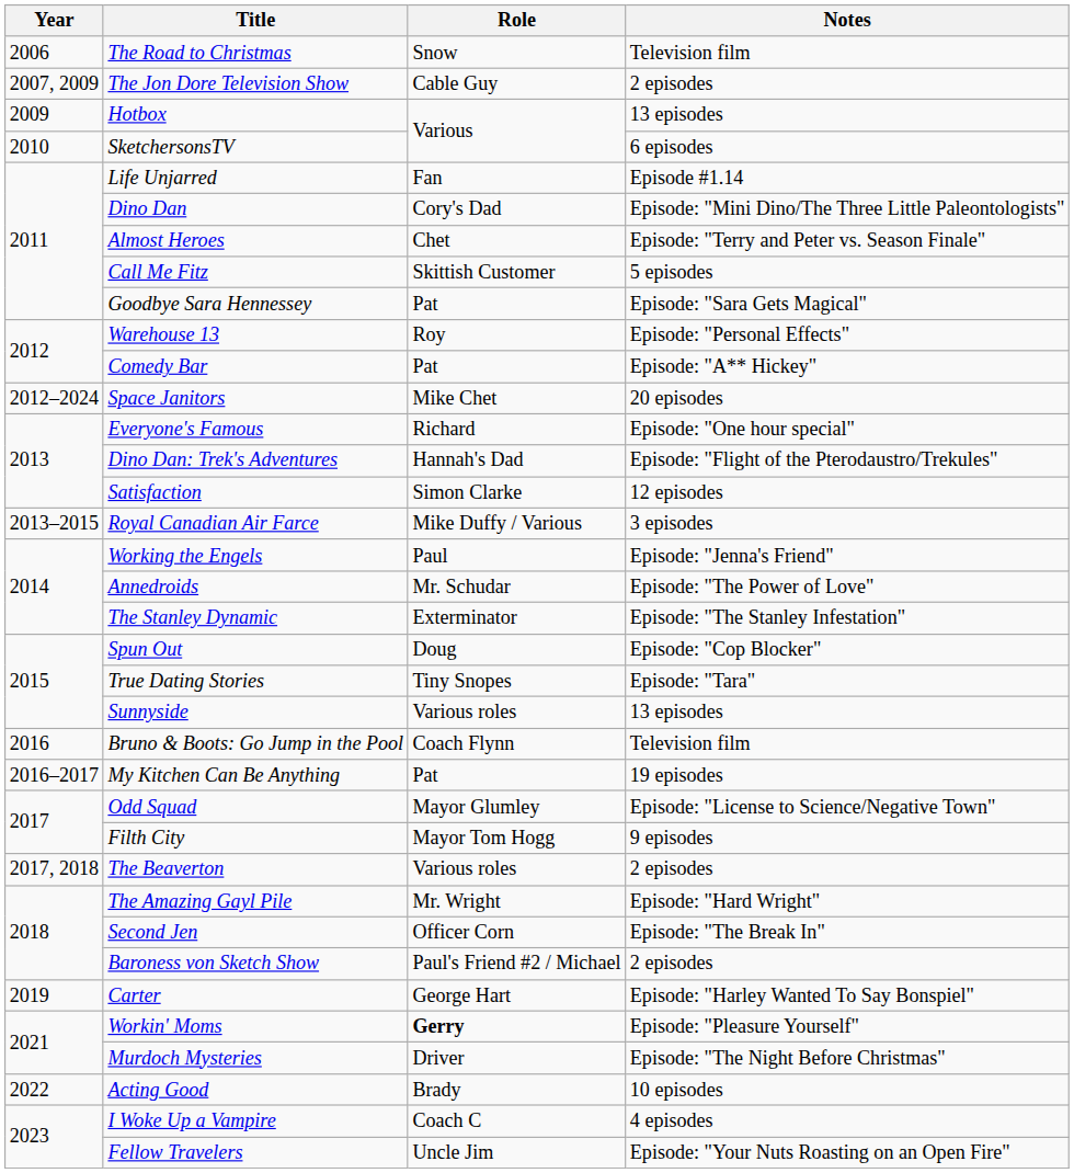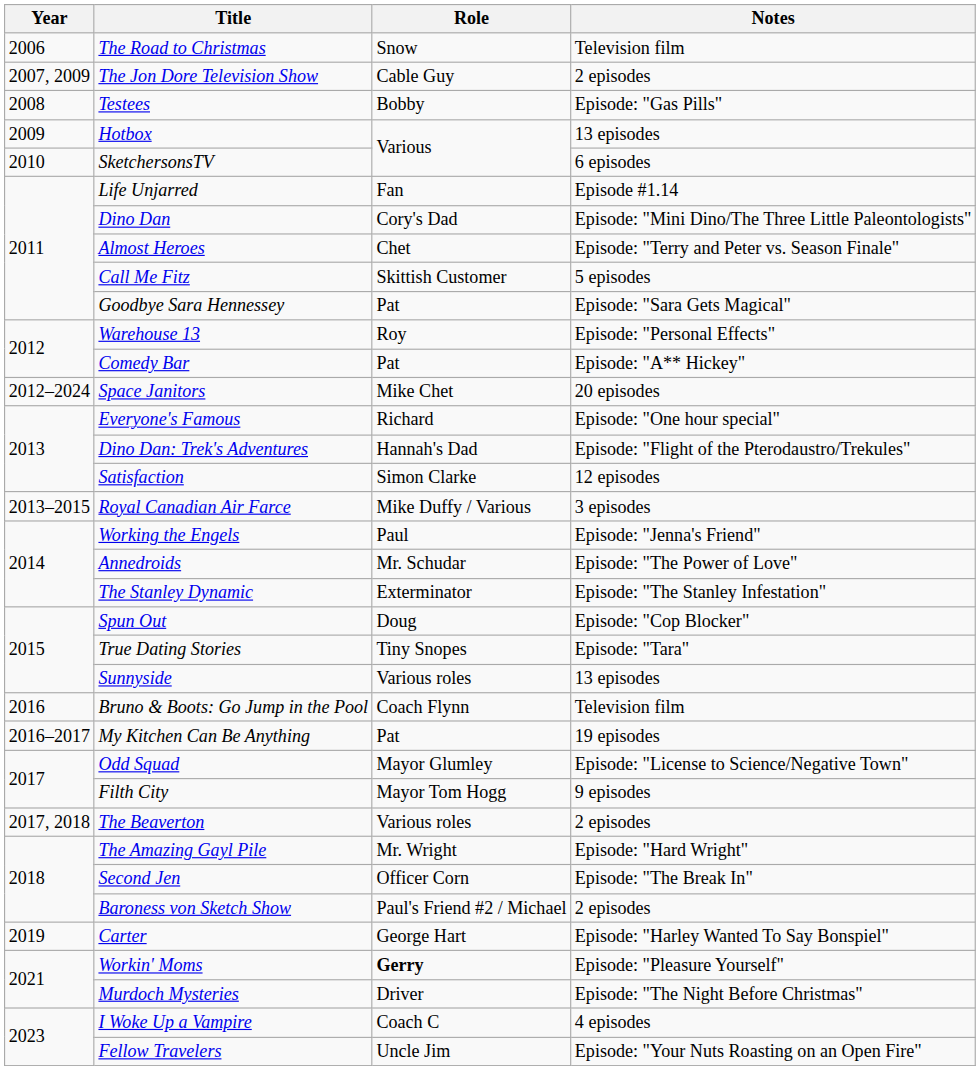+ row: 2008 | Testees | Bobby | Episode: "Gas Pills"
- row: 2022 | Acting Good | Brady | 10 episodes
